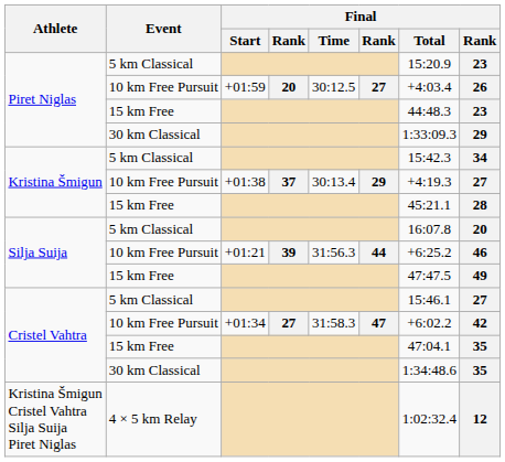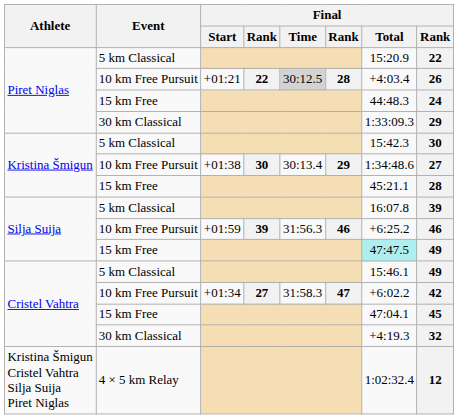Piret Niglas / 5 km Classical | column 8: 23 -> 22
Piret Niglas / 10 km Free Pursuit | Final / Start: +01:59 -> +01:21
Piret Niglas / 10 km Free Pursuit | column 4: 20 -> 22
Piret Niglas / 10 km Free Pursuit | Final / Time: no background -> lightgrey background
Piret Niglas / 10 km Free Pursuit | column 6: 27 -> 28
Piret Niglas / 15 km Free | column 8: 23 -> 24
Kristina Šmigun / 5 km Classical | column 8: 34 -> 30
Kristina Šmigun / 10 km Free Pursuit | column 4: 37 -> 30
Kristina Šmigun / 10 km Free Pursuit | Final / Total: +4:19.3 -> 1:34:48.6
Silja Suija / 5 km Classical | column 8: 20 -> 39
Silja Suija / 10 km Free Pursuit | Final / Start: +01:21 -> +01:59
Silja Suija / 10 km Free Pursuit | column 6: 44 -> 46
Silja Suija / 15 km Free | Final / Total: no background -> paleturquoise background
Cristel Vahtra / 5 km Classical | column 8: 27 -> 49
Cristel Vahtra / 15 km Free | column 8: 35 -> 45
Cristel Vahtra / 30 km Classical | Final / Total: 1:34:48.6 -> +4:19.3
Cristel Vahtra / 30 km Classical | column 8: 35 -> 32
